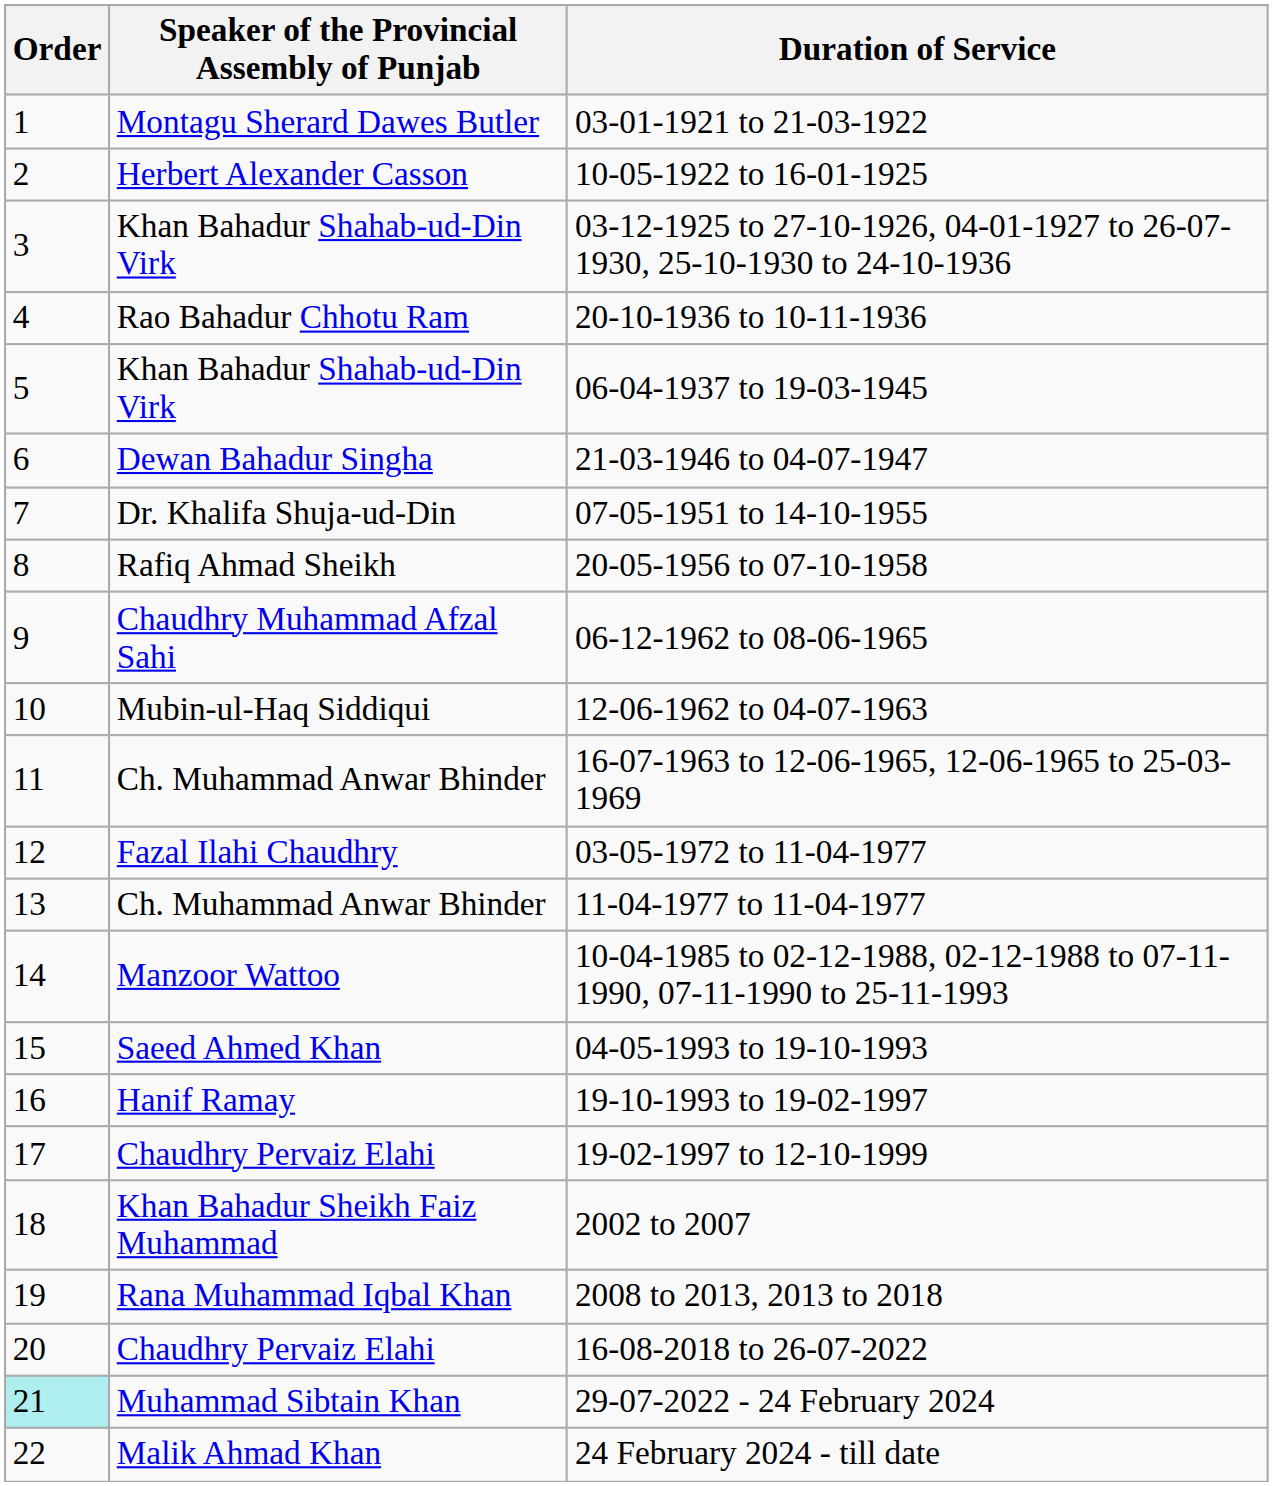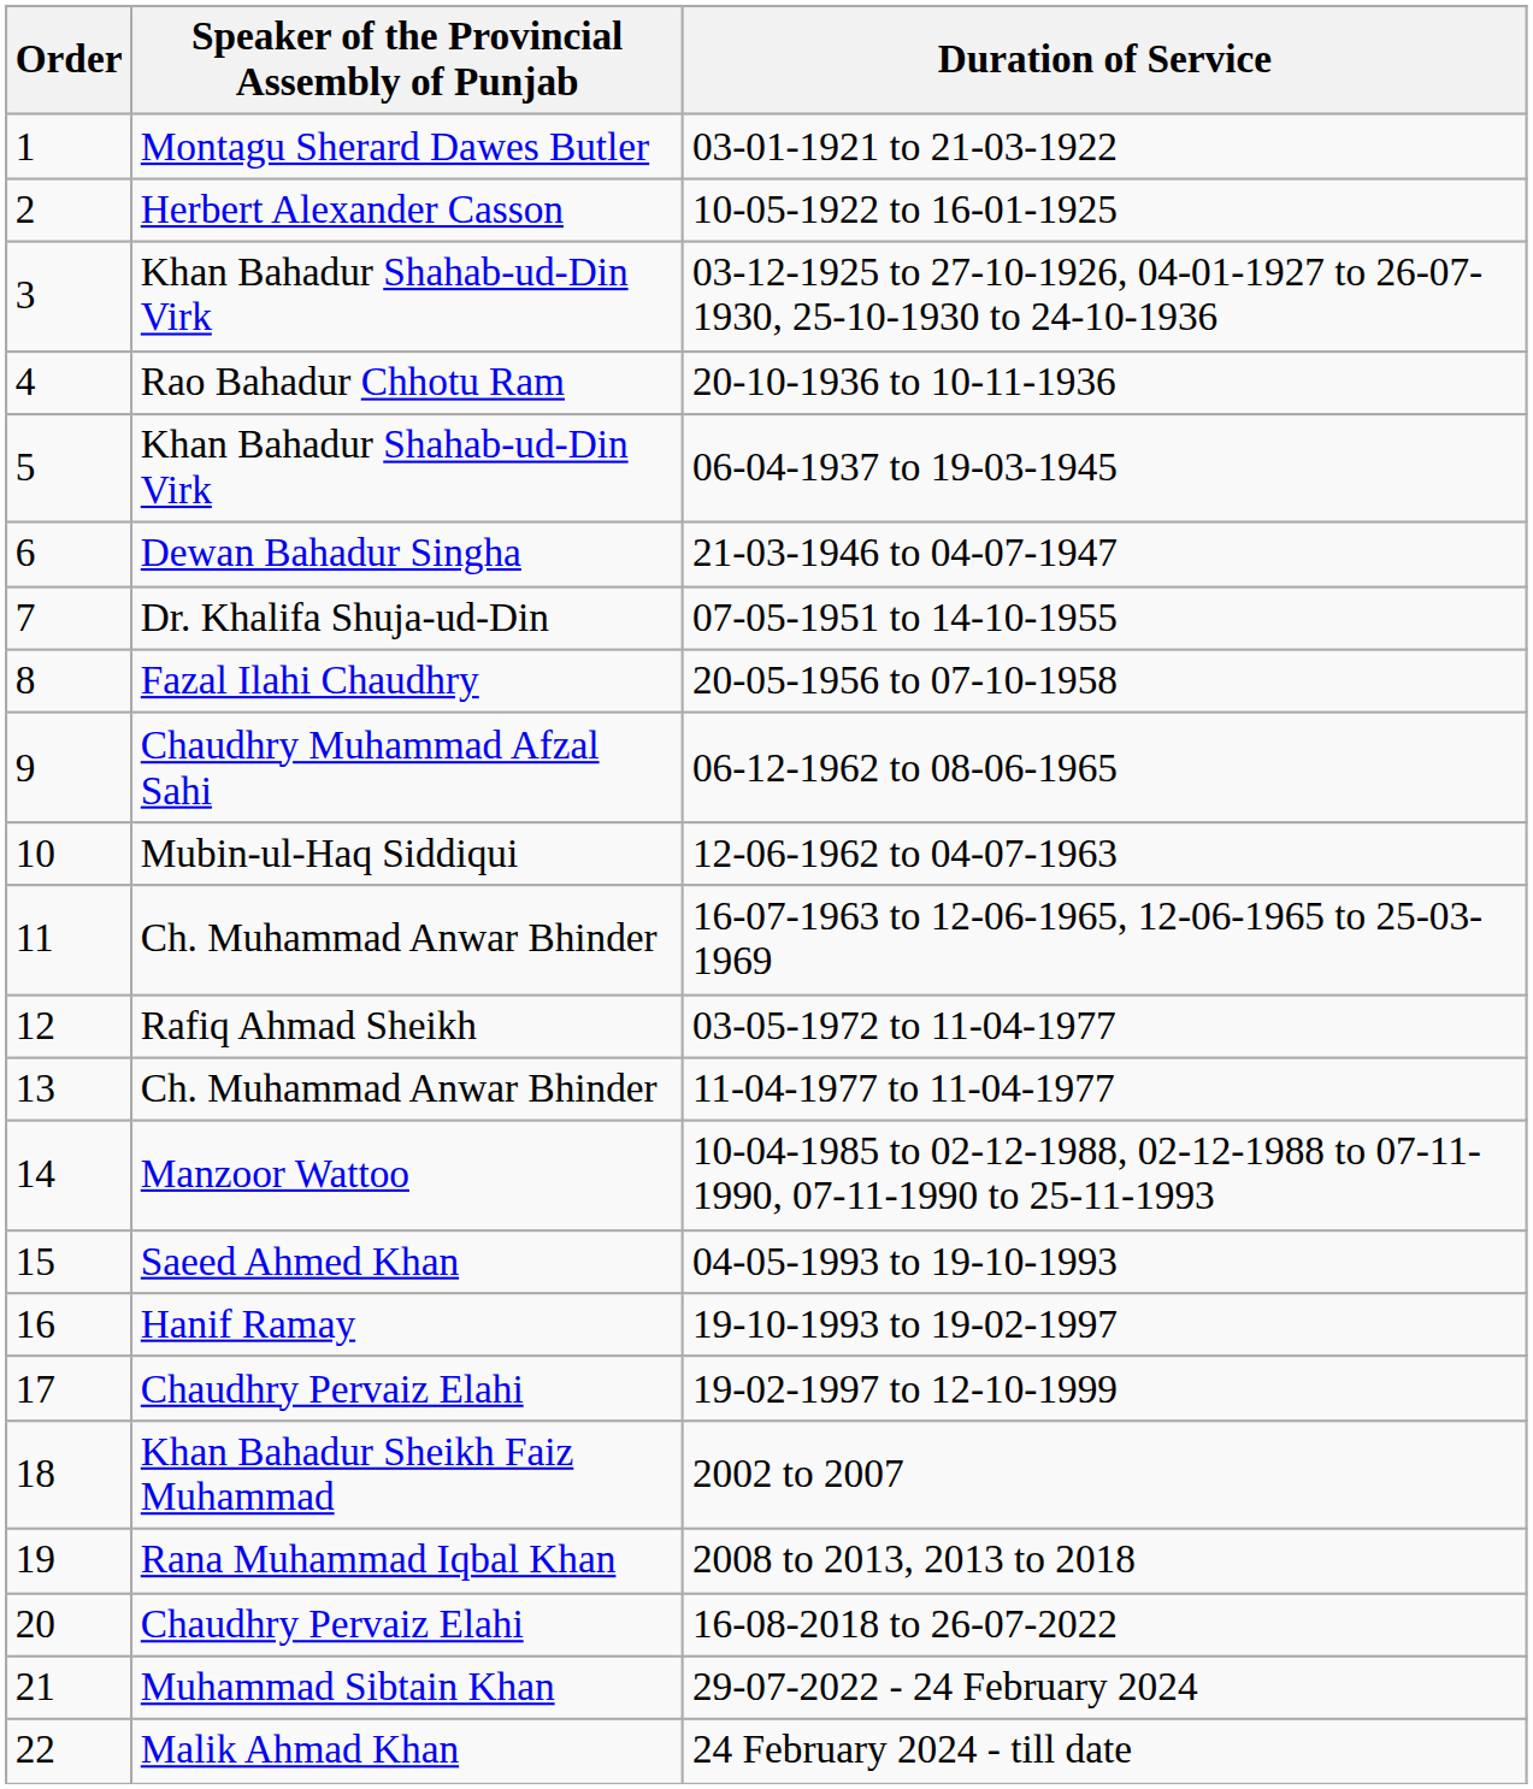20-05-1956 to 07-10-1958 | Speaker of the Provincial Assembly of Punjab: Rafiq Ahmad Sheikh -> Fazal Ilahi Chaudhry
03-05-1972 to 11-04-1977 | Speaker of the Provincial Assembly of Punjab: Fazal Ilahi Chaudhry -> Rafiq Ahmad Sheikh
29-07-2022 - 24 February 2024 | Order: paleturquoise background -> no background
